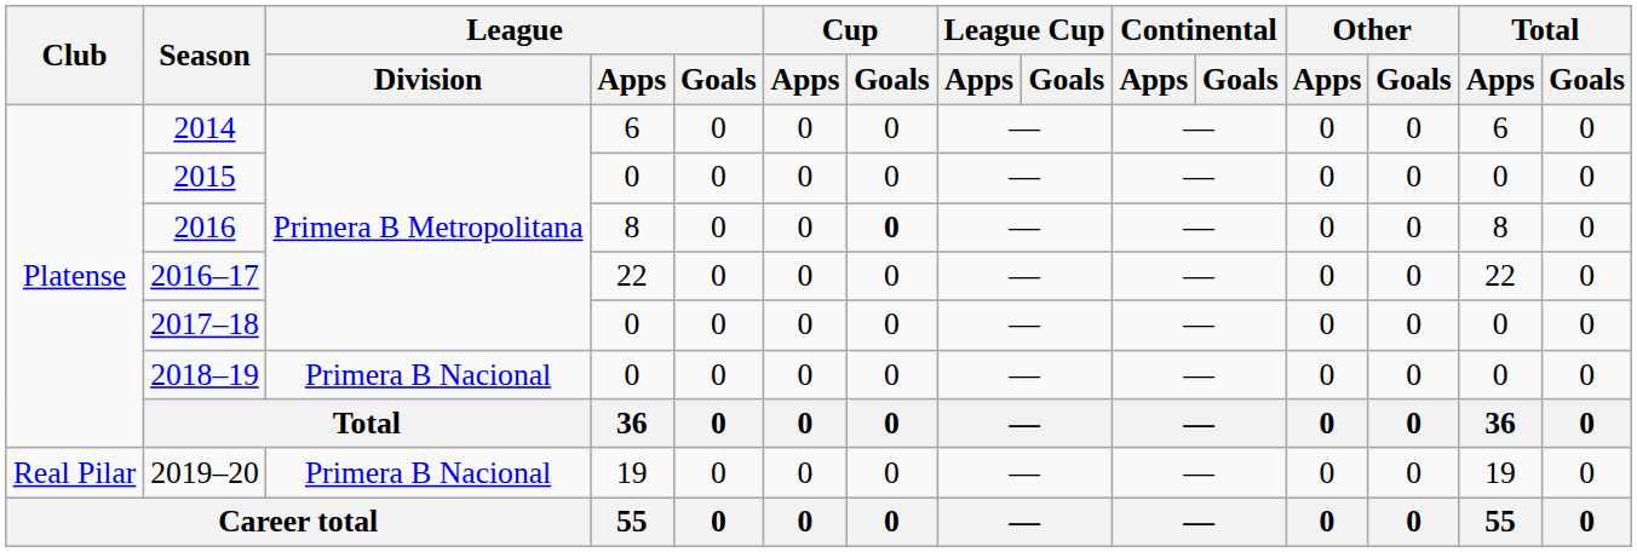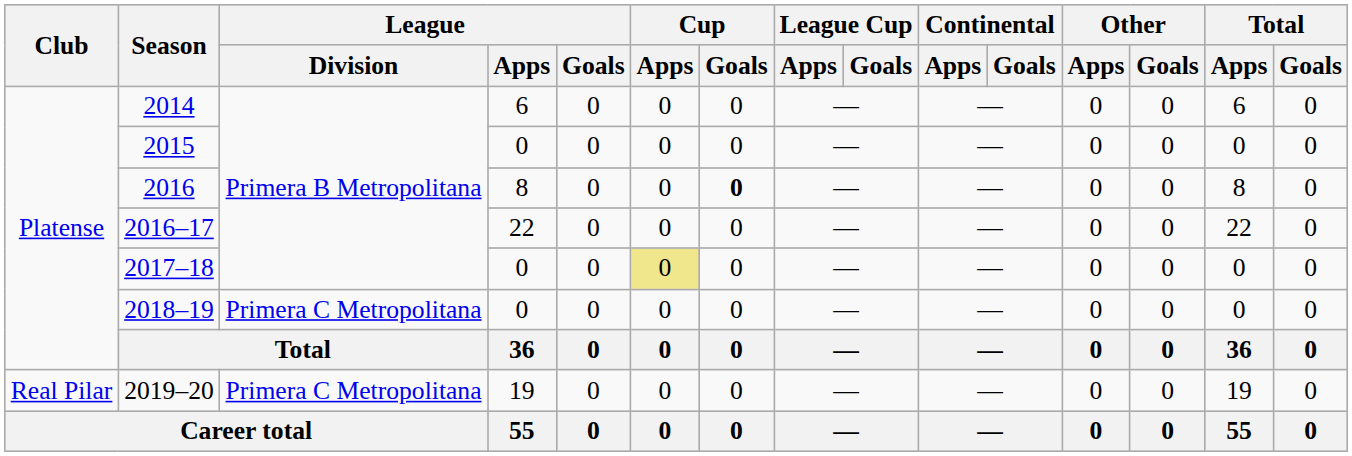2017–18 | Cup / Apps: no background -> khaki background
2018–19 | League / Division: Primera B Nacional -> Primera C Metropolitana
2019–20 | League / Division: Primera B Nacional -> Primera C Metropolitana
